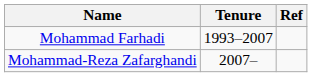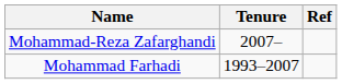rows swapped: Mohammad Farhadi <-> Mohammad-Reza Zafarghandi
